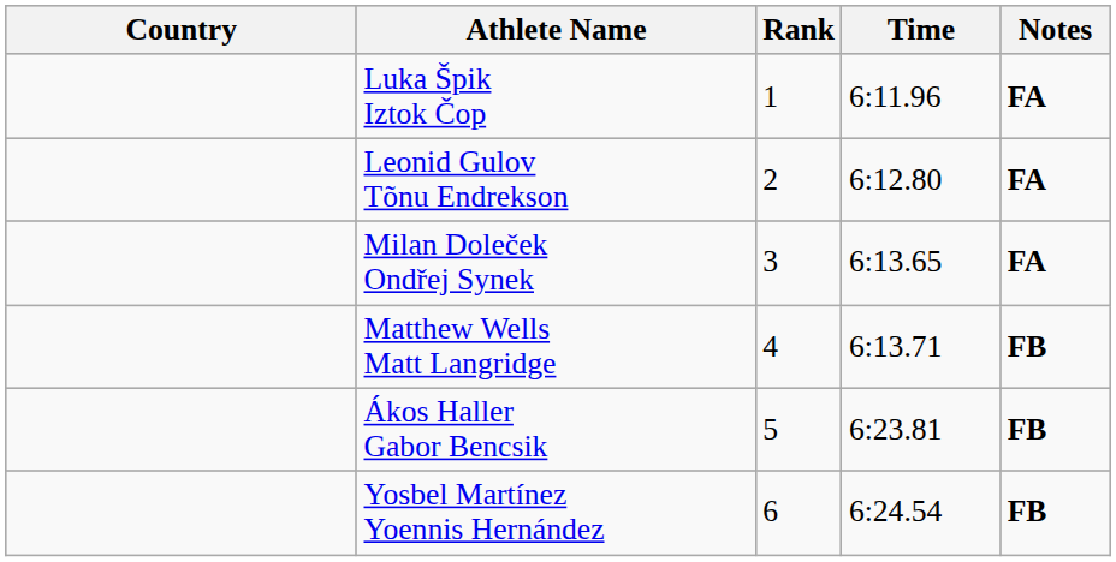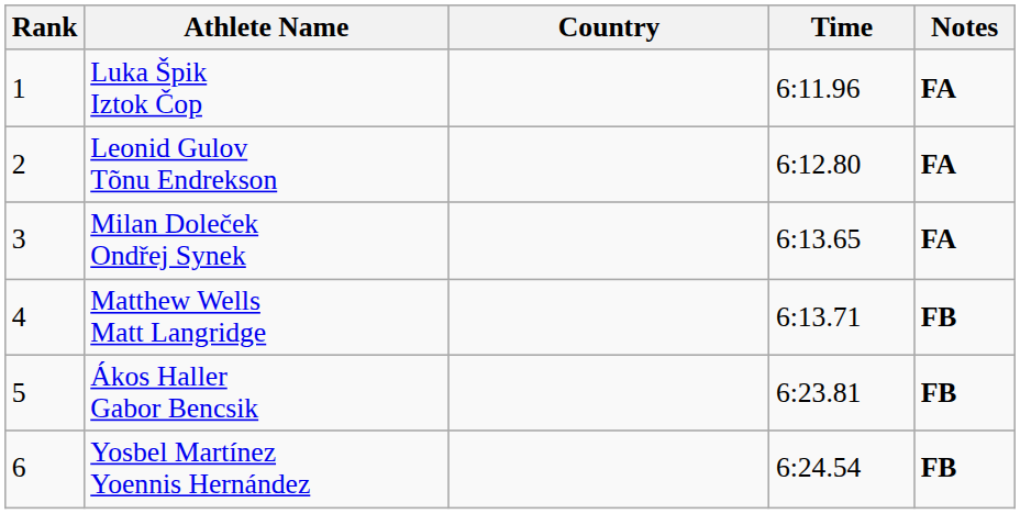columns swapped: Rank <-> Country
